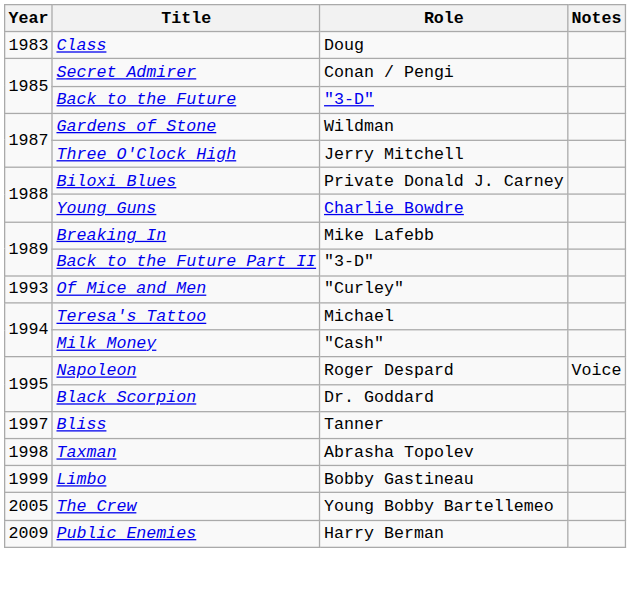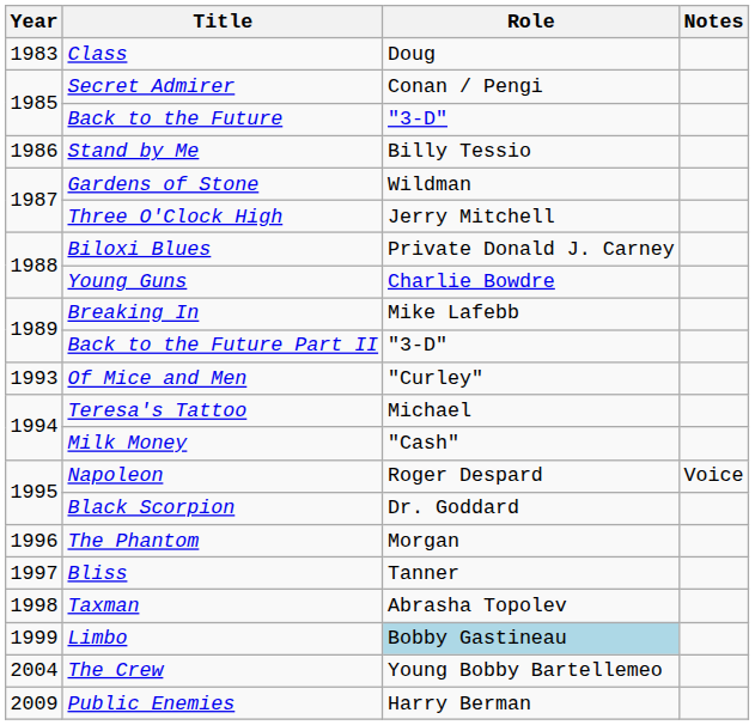+ row: 1986 | Stand by Me | Billy Tessio
+ row: 1996 | The Phantom | Morgan
Limbo | Role: no background -> lightblue background
The Crew | Year: 2005 -> 2004
